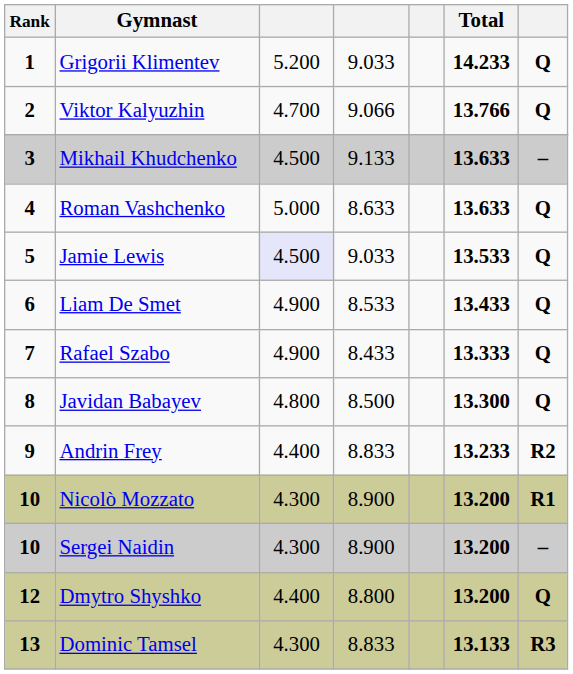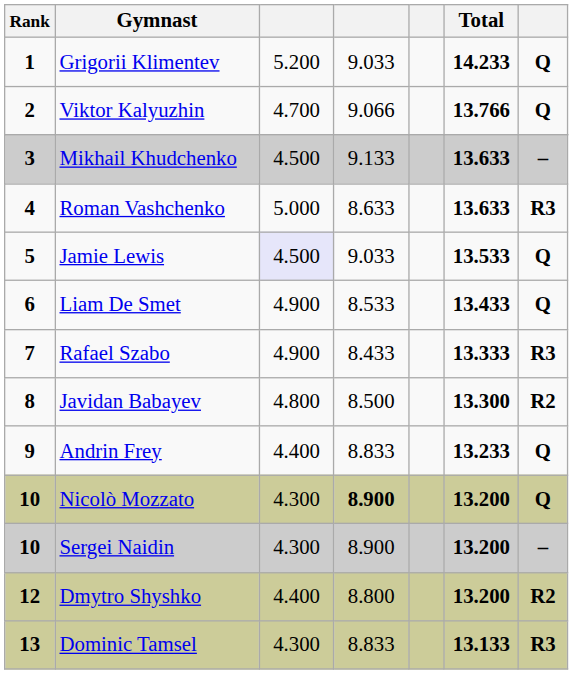Roman Vashchenko | column 7: Q -> R3
Rafael Szabo | column 7: Q -> R3
Javidan Babayev | column 7: Q -> R2
Andrin Frey | column 7: R2 -> Q
Nicolò Mozzato | column 4: normal -> bold
Nicolò Mozzato | column 7: R1 -> Q
Dmytro Shyshko | column 7: Q -> R2
